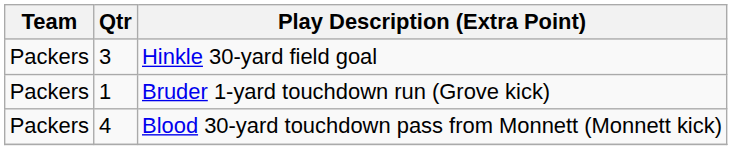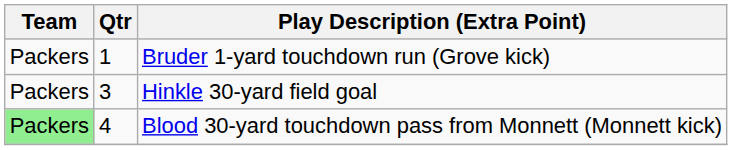rows swapped: Bruder 1-yard touchdown run (Grove kick) <-> Hinkle 30-yard field goal
Blood 30-yard touchdown pass from Monnett (Monnett kick) | Team: no background -> lightgreen background
